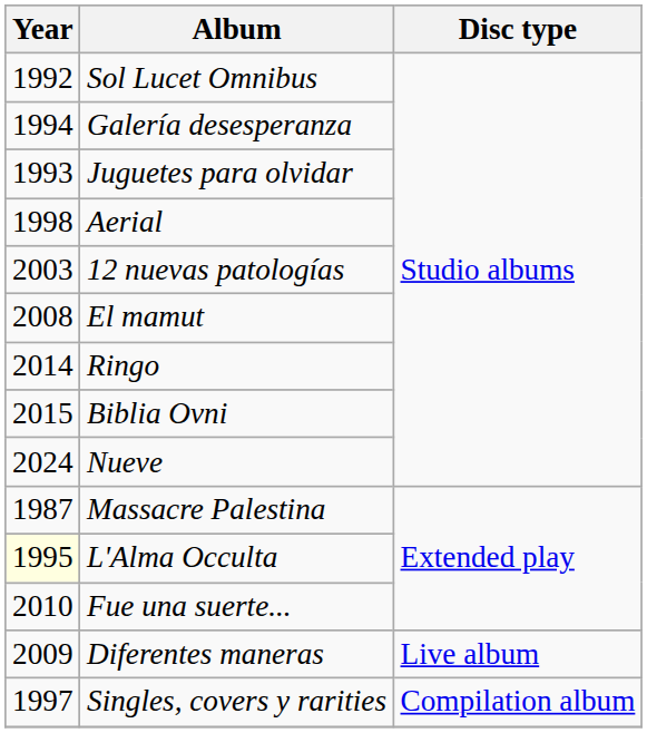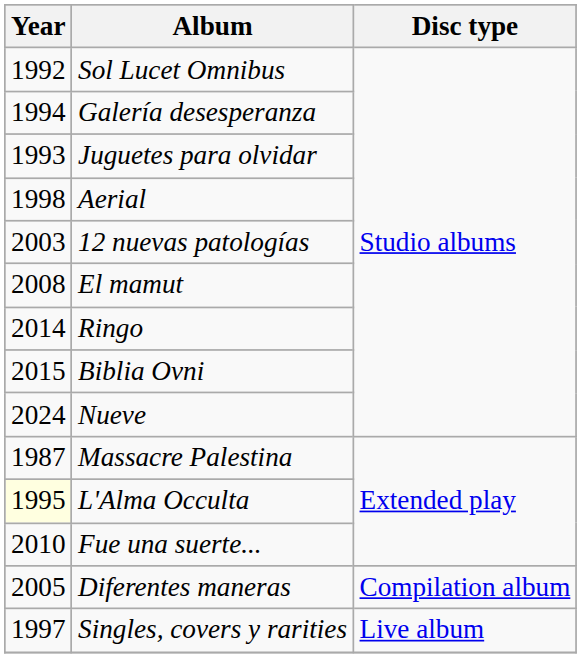Diferentes maneras | Year: 2009 -> 2005
Diferentes maneras | Disc type: Live album -> Compilation album
Singles, covers y rarities | Disc type: Compilation album -> Live album
